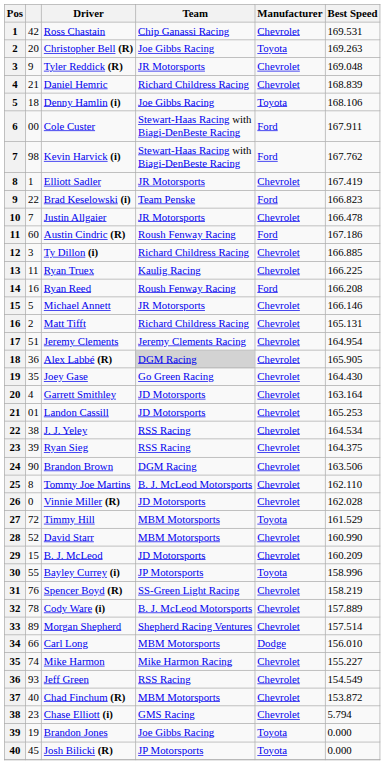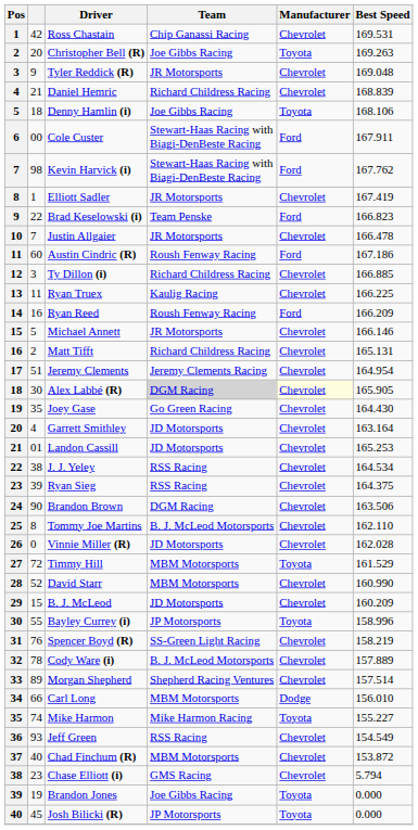Ryan Reed | Best Speed: 166.208 -> 166.209
Alex Labbé (R) | column 2: 36 -> 30
Alex Labbé (R) | Manufacturer: no background -> lightyellow background
Mike Harmon | Manufacturer: Chevrolet -> Toyota
